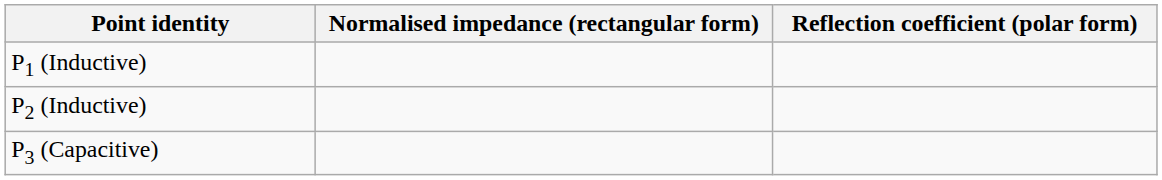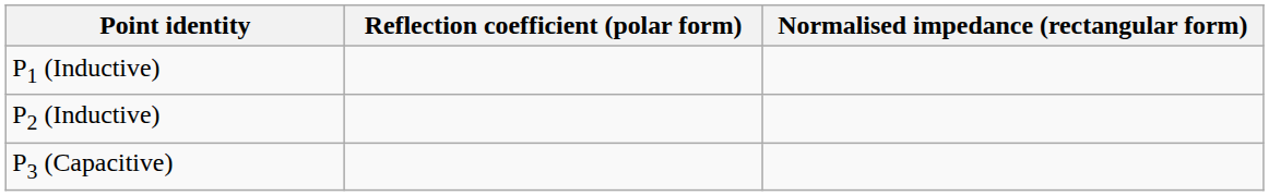columns swapped: Reflection coefficient (polar form) <-> Normalised impedance (rectangular form)
